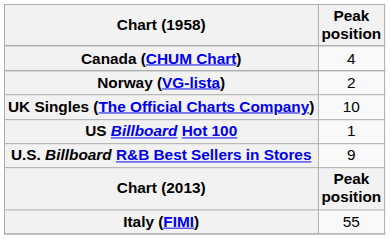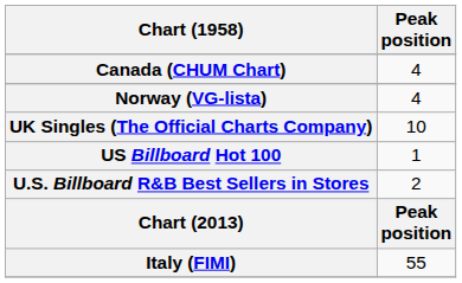Norway (VG-lista) | Peak position: 2 -> 4
U.S. Billboard R&B Best Sellers in Stores | Peak position: 9 -> 2
